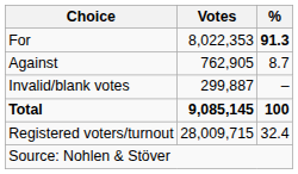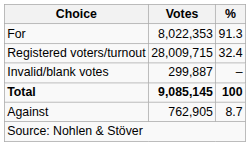For | %: bold -> normal
rows swapped: Against <-> Registered voters/turnout
